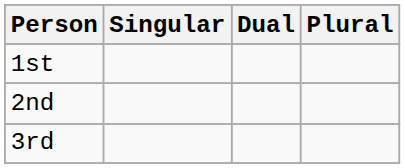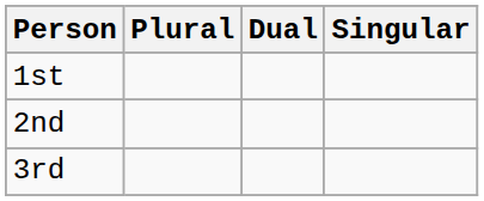columns swapped: Singular <-> Plural
